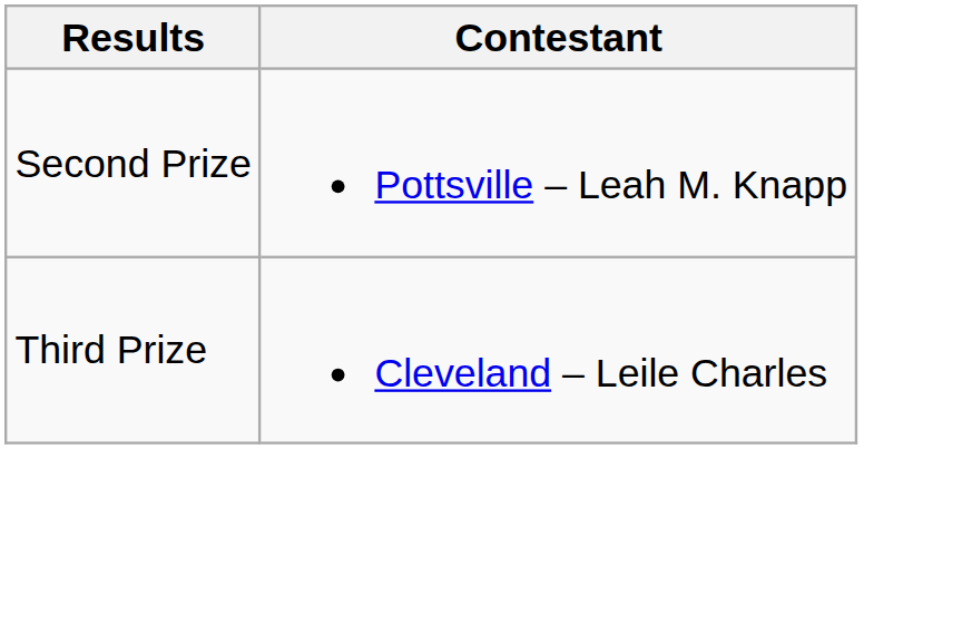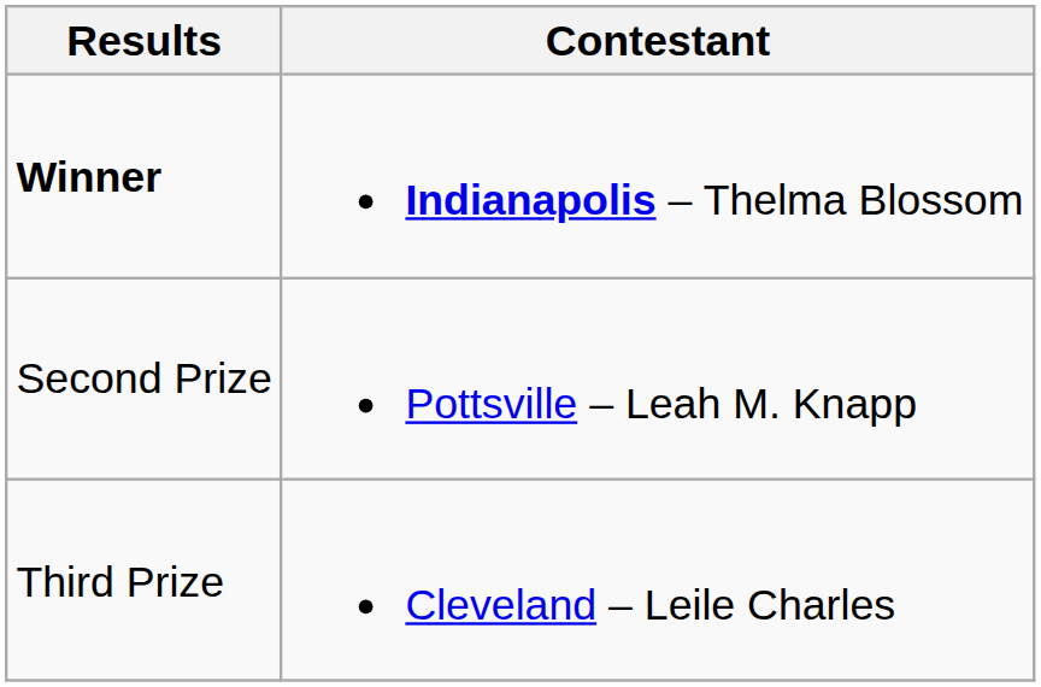+ row: Winner | Indianapolis – Thelma Blossom
